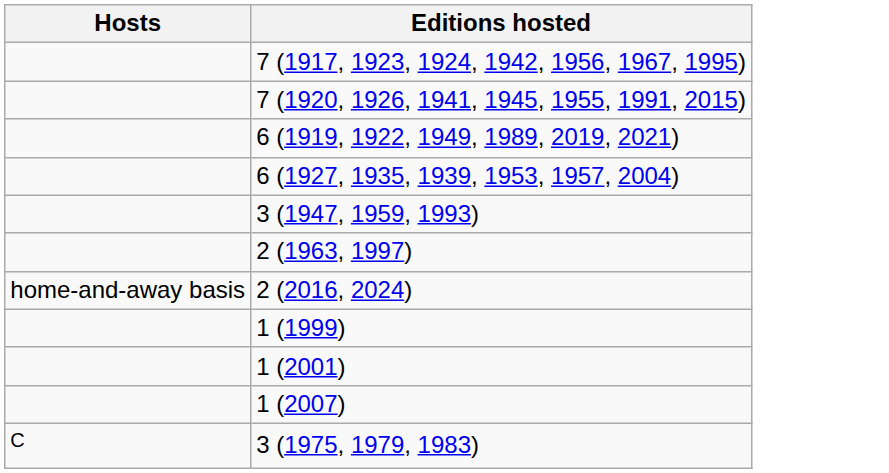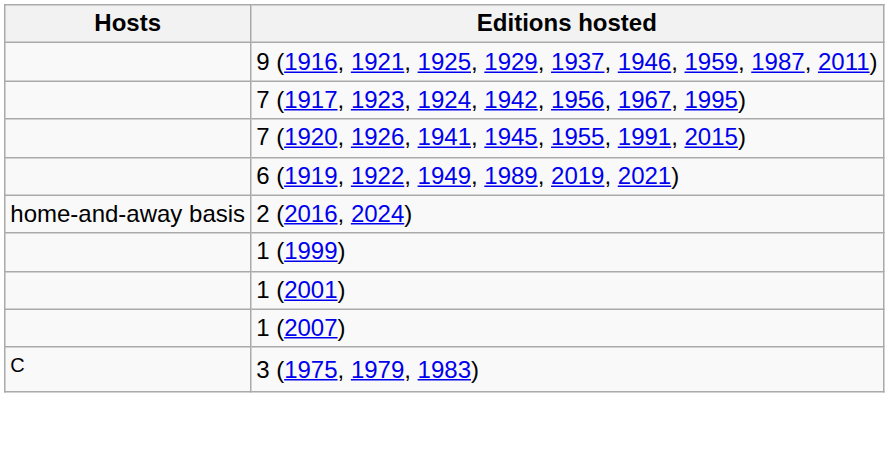+ row: 9 (1916, 1921, 1925, 1929, 1937, 1946, 1959, 1987, 2011)
- row: 6 (1927, 1935, 1939, 1953, 1957, 2004)
- row: 3 (1947, 1959, 1993)
- row: 2 (1963, 1997)
